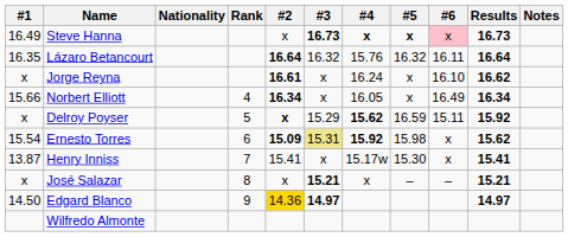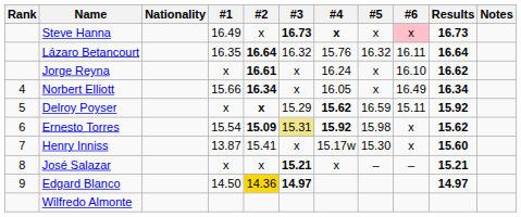columns swapped: Rank <-> #1
Steve Hanna | #5: bold -> normal
Henry Inniss | Results: 15.41 -> 15.60
